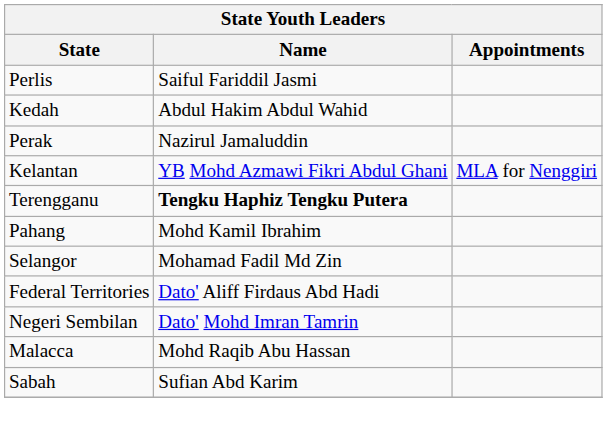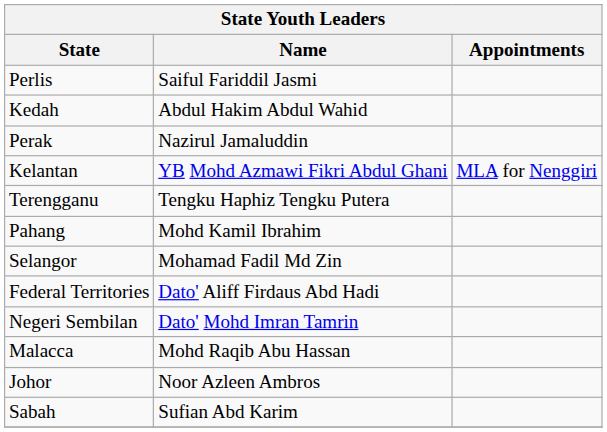Terengganu | Name: bold -> normal
+ row: Johor | Noor Azleen Ambros
